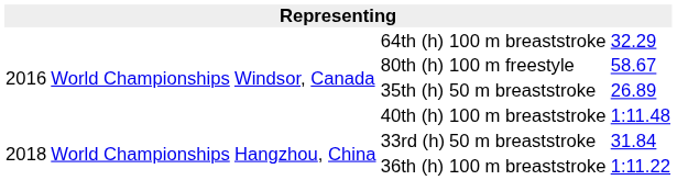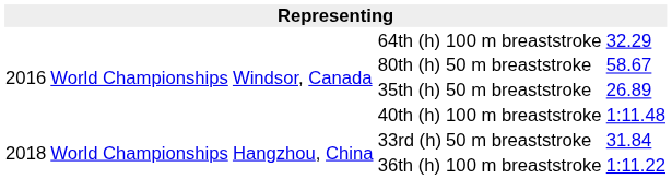80th (h) | column 5: 100 m freestyle -> 50 m breaststroke
